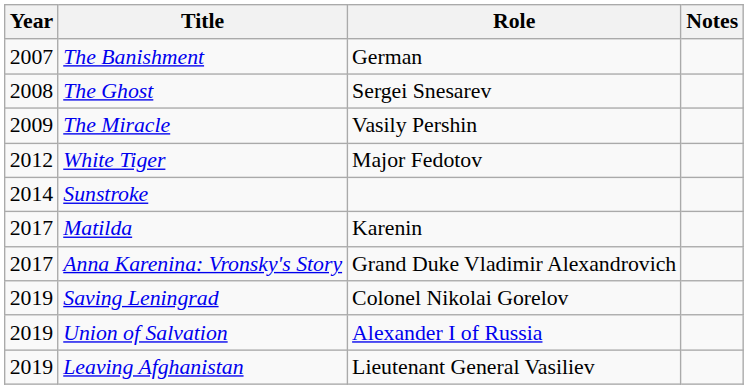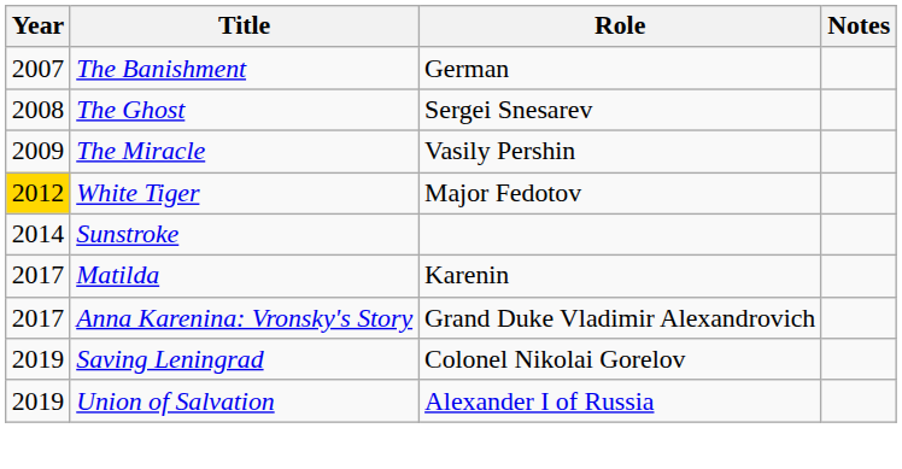White Tiger | Year: no background -> gold background
- row: 2019 | Leaving Afghanistan | Lieutenant General Vasiliev
